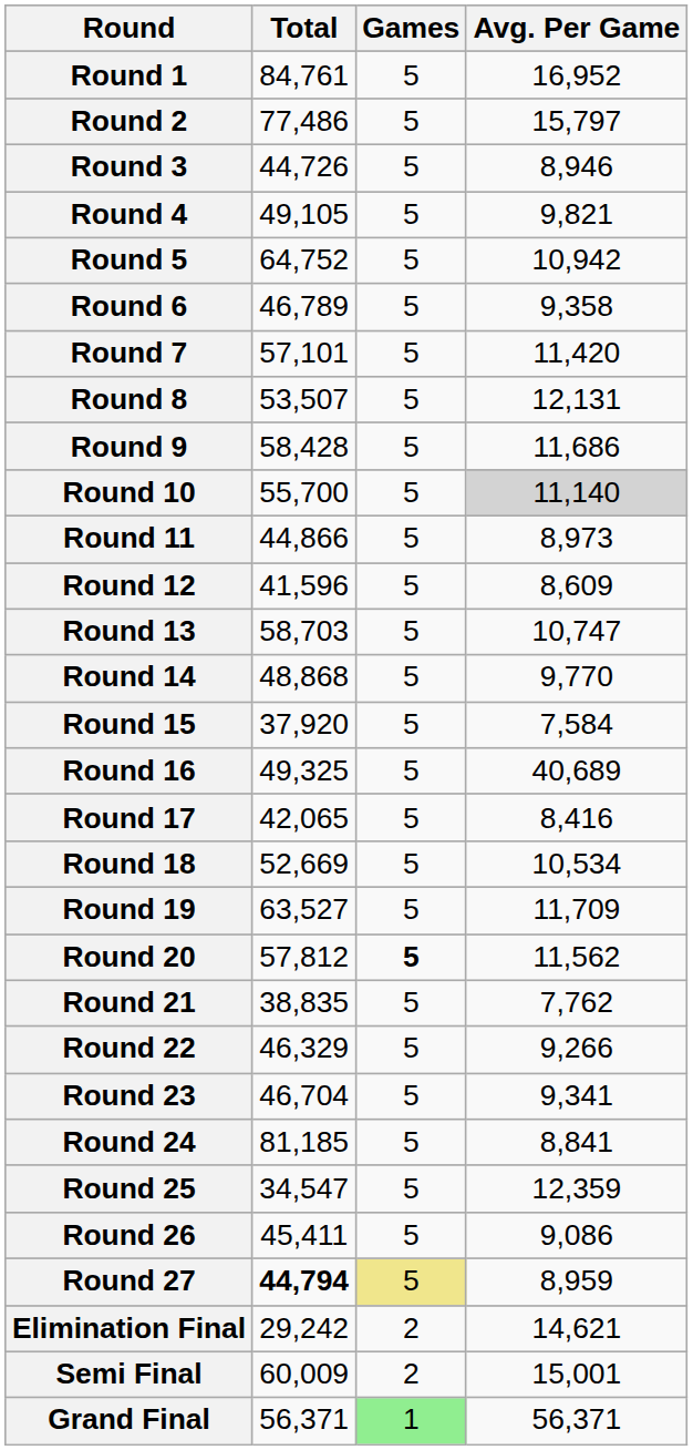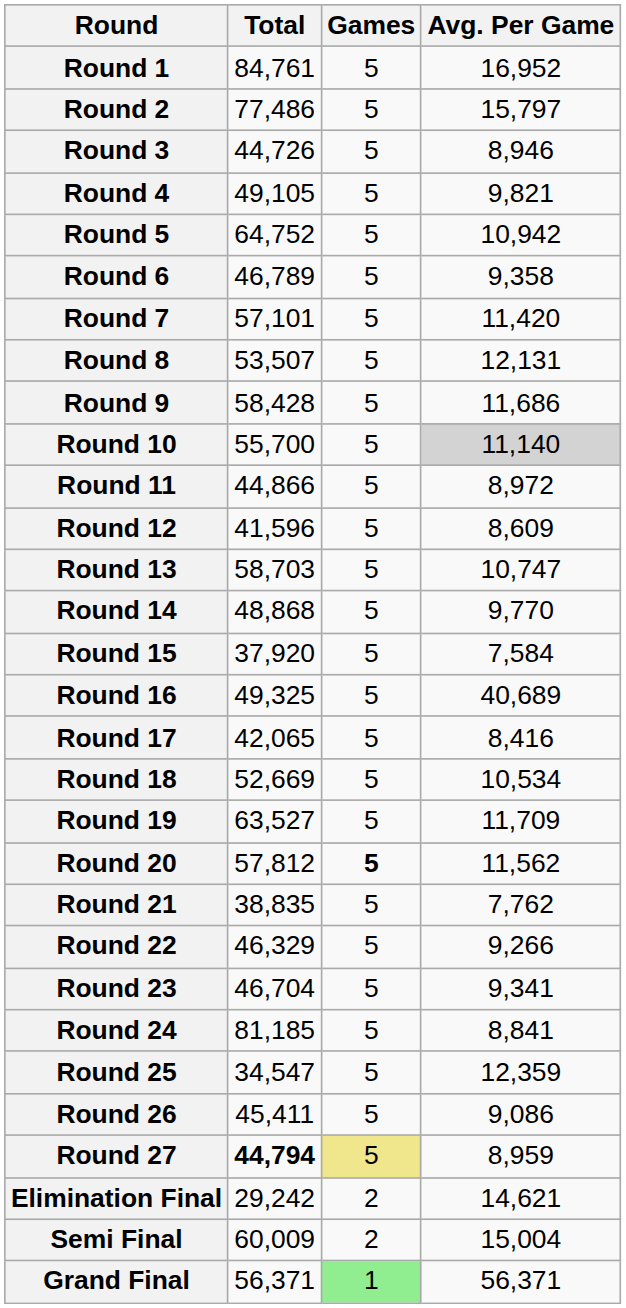Round 11 | Avg. Per Game: 8,973 -> 8,972
Semi Final | Avg. Per Game: 15,001 -> 15,004
